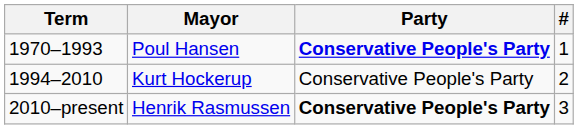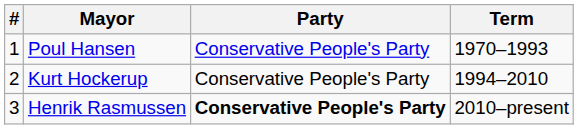columns swapped: # <-> Term
Poul Hansen | Party: bold -> normal
